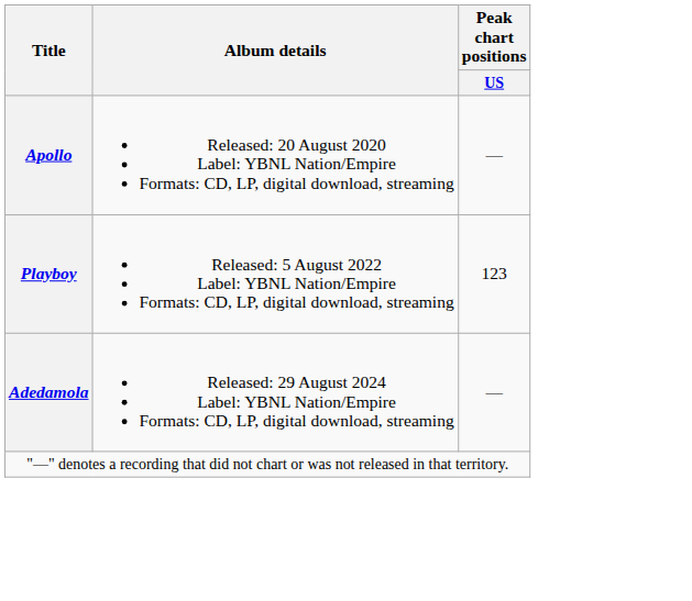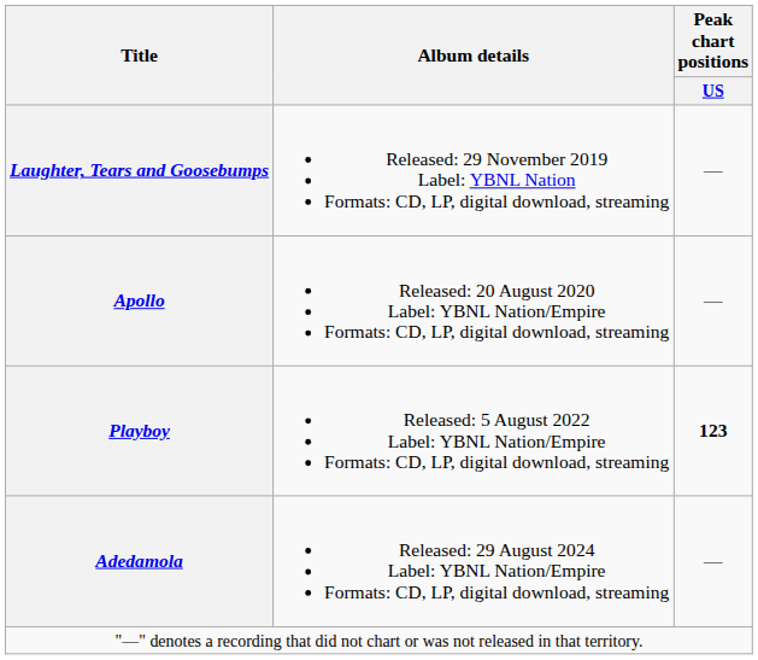+ row: Laughter, Tears and Goosebumps | Released: 29 November 2019 Label: YBNL Nation Formats: CD, LP, digital download, streaming | —
Playboy | Peak chart positions / US: normal -> bold
